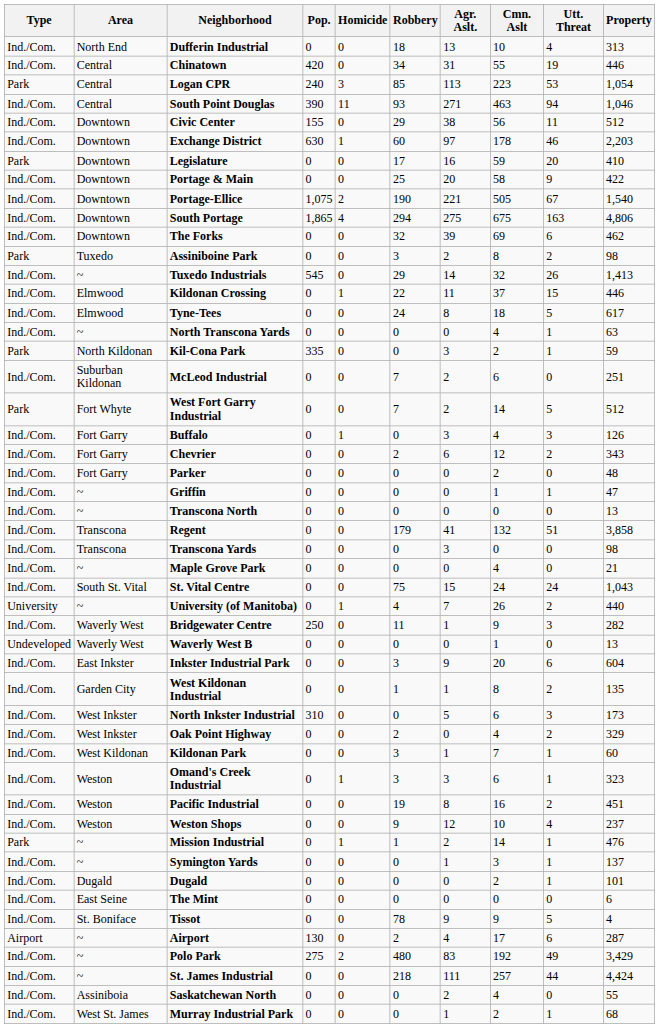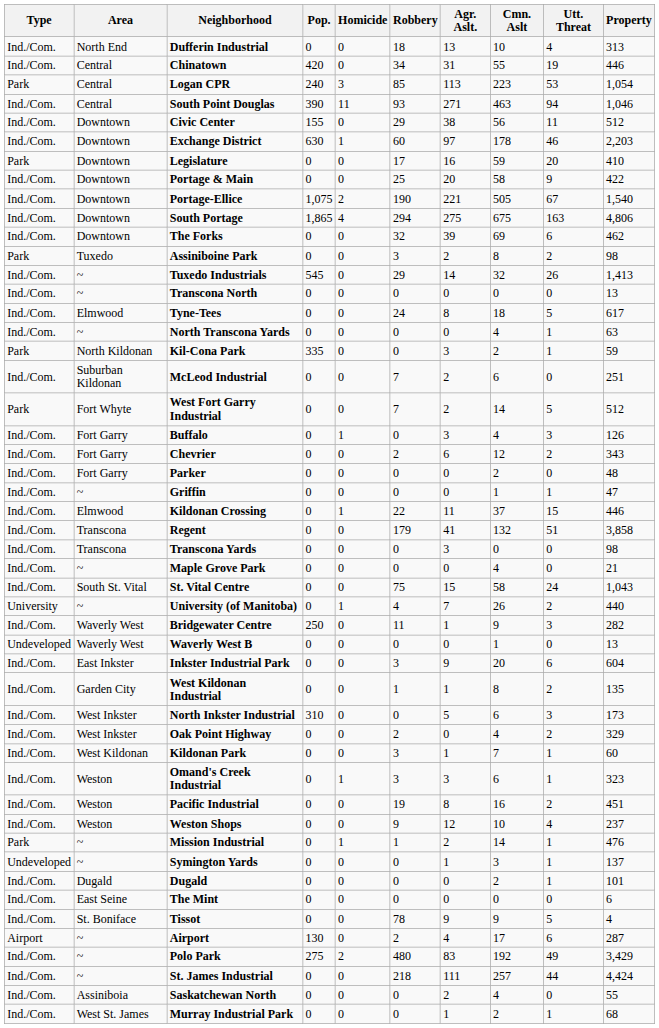rows swapped: Kildonan Crossing <-> Transcona North
St. Vital Centre | Cmn. Aslt: 24 -> 58
Symington Yards | Type: Ind./Com. -> Undeveloped
